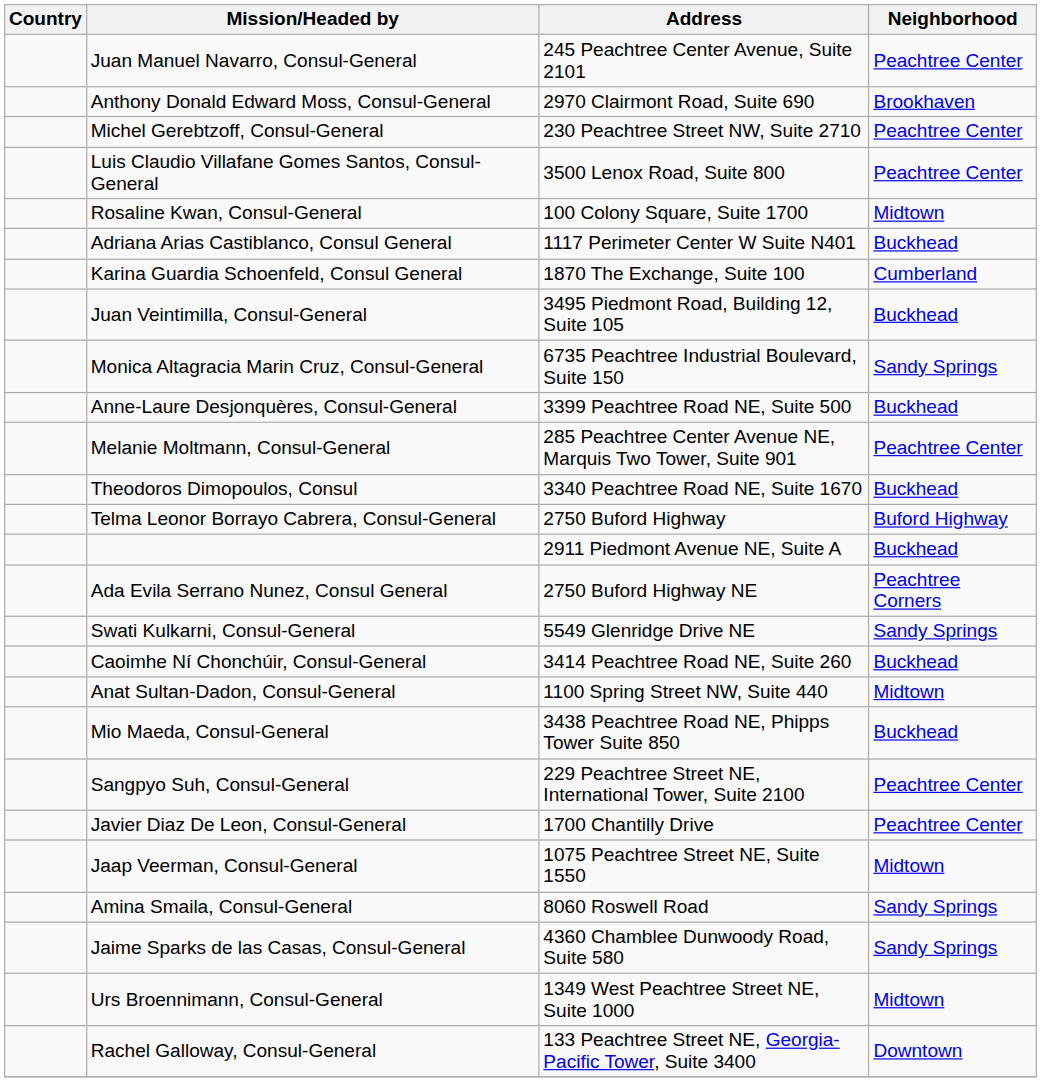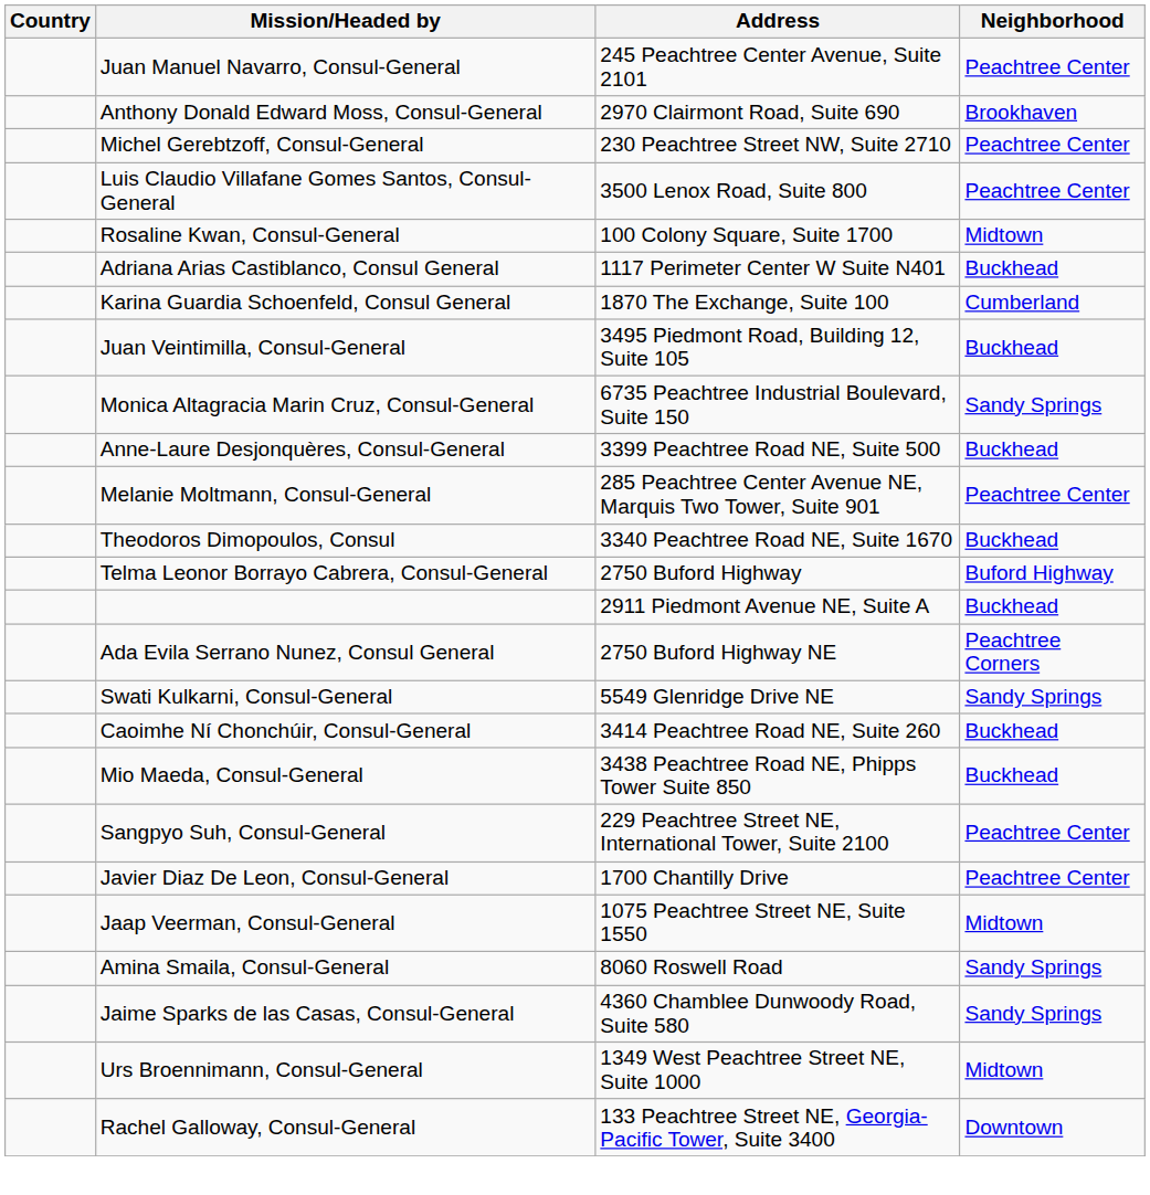- row: Anat Sultan-Dadon, Consul-General | 1100 Spring Street NW, Suite 440 | Midtown
